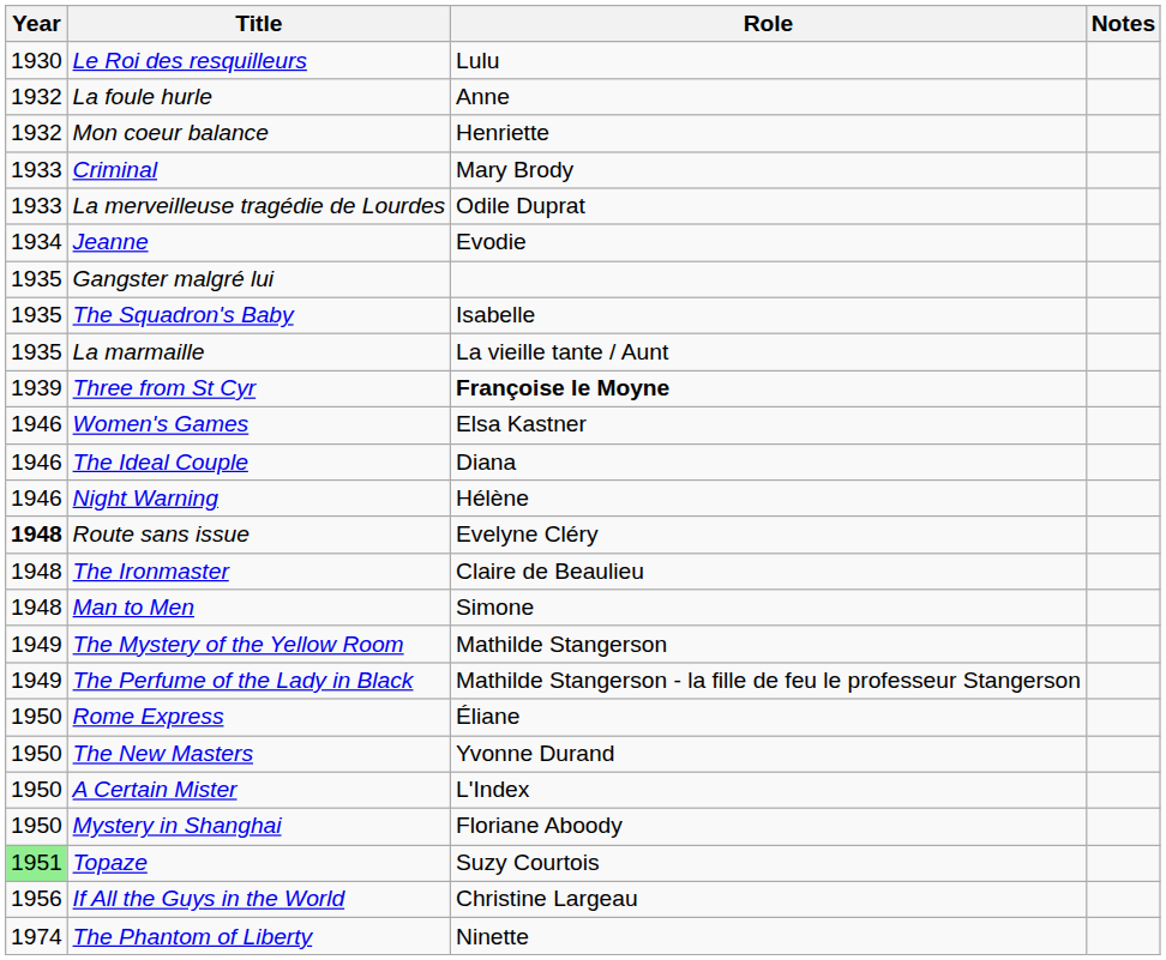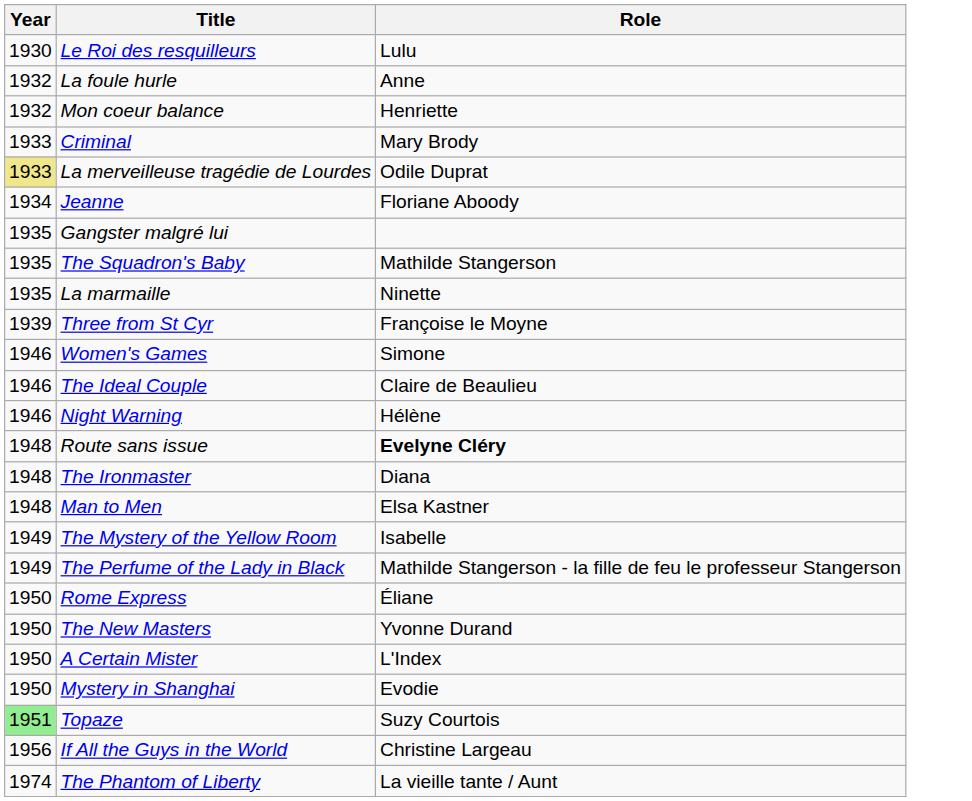- column: Notes
La merveilleuse tragédie de Lourdes | Year: no background -> khaki background
Jeanne | Role: Evodie -> Floriane Aboody
The Squadron's Baby | Role: Isabelle -> Mathilde Stangerson
La marmaille | Role: La vieille tante / Aunt -> Ninette
Three from St Cyr | Role: bold -> normal
Women's Games | Role: Elsa Kastner -> Simone
The Ideal Couple | Role: Diana -> Claire de Beaulieu
Route sans issue | Year: bold -> normal
Route sans issue | Role: normal -> bold
The Ironmaster | Role: Claire de Beaulieu -> Diana
Man to Men | Role: Simone -> Elsa Kastner
The Mystery of the Yellow Room | Role: Mathilde Stangerson -> Isabelle
Mystery in Shanghai | Role: Floriane Aboody -> Evodie
The Phantom of Liberty | Role: Ninette -> La vieille tante / Aunt
